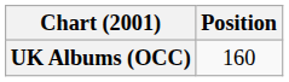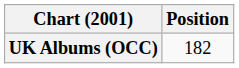UK Albums (OCC) | Position: 160 -> 182
